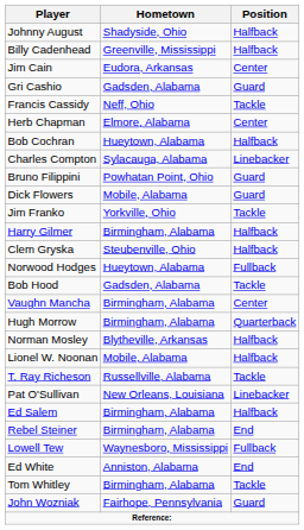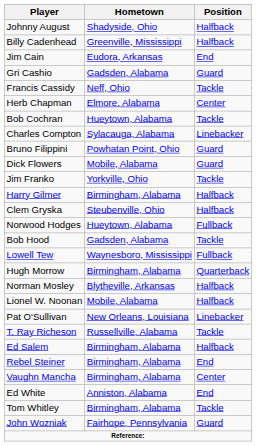Jim Cain | Position: Center -> End
Bob Cochran | Position: Halfback -> Tackle
rows swapped: Vaughn Mancha <-> Lowell Tew
rows swapped: Pat O'Sullivan <-> T. Ray Richeson
